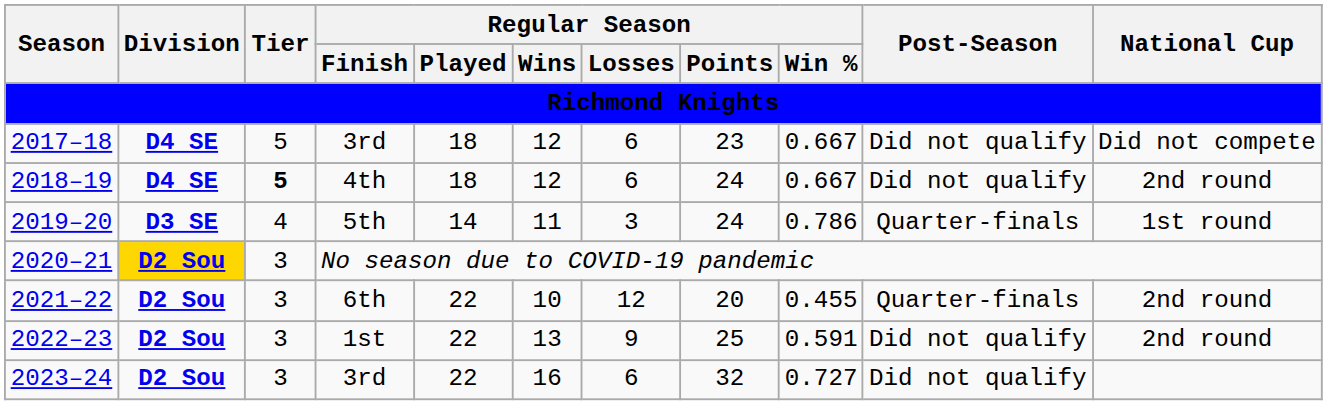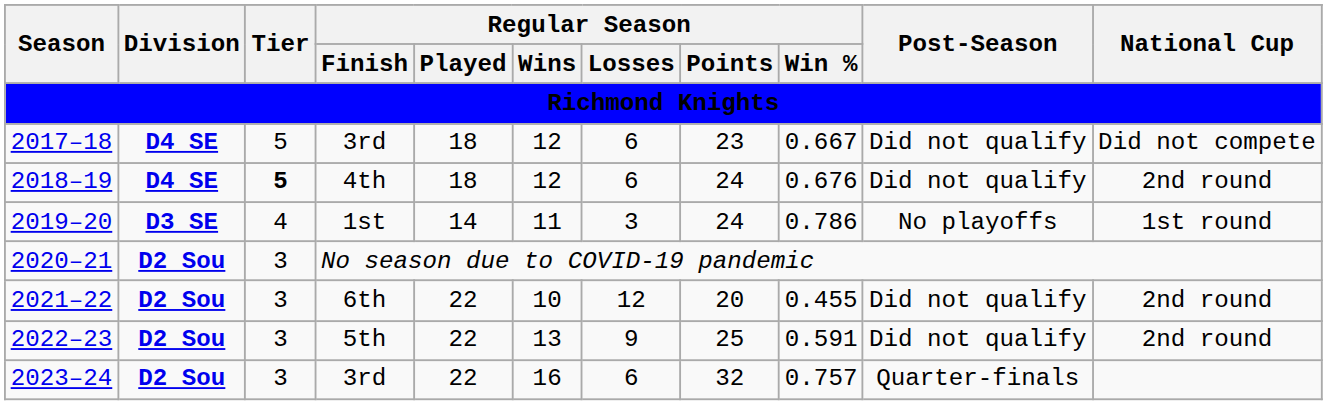2018–19 | Regular Season / Win %: 0.667 -> 0.676
2019–20 | Regular Season / Finish: 5th -> 1st
2019–20 | Post-Season: Quarter-finals -> No playoffs
2020–21 | Division: gold background -> no background
2021–22 | Post-Season: Quarter-finals -> Did not qualify
2022–23 | Regular Season / Finish: 1st -> 5th
2023–24 | Regular Season / Win %: 0.727 -> 0.757
2023–24 | Post-Season: Did not qualify -> Quarter-finals
